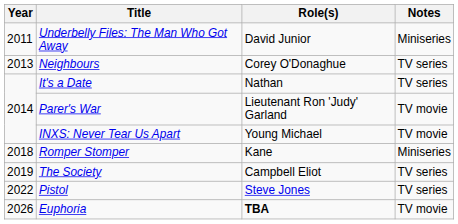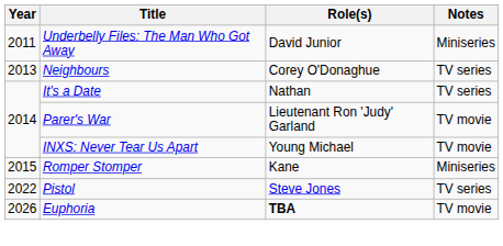Romper Stomper | Year: 2018 -> 2015
- row: 2019 | The Society | Campbell Eliot | TV series
